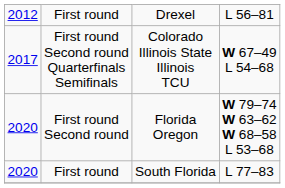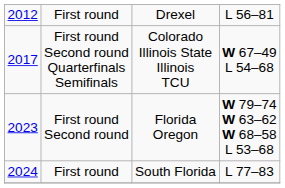First round Second round | column 1: 2020 -> 2023
First round / South Florida | column 1: 2020 -> 2024
